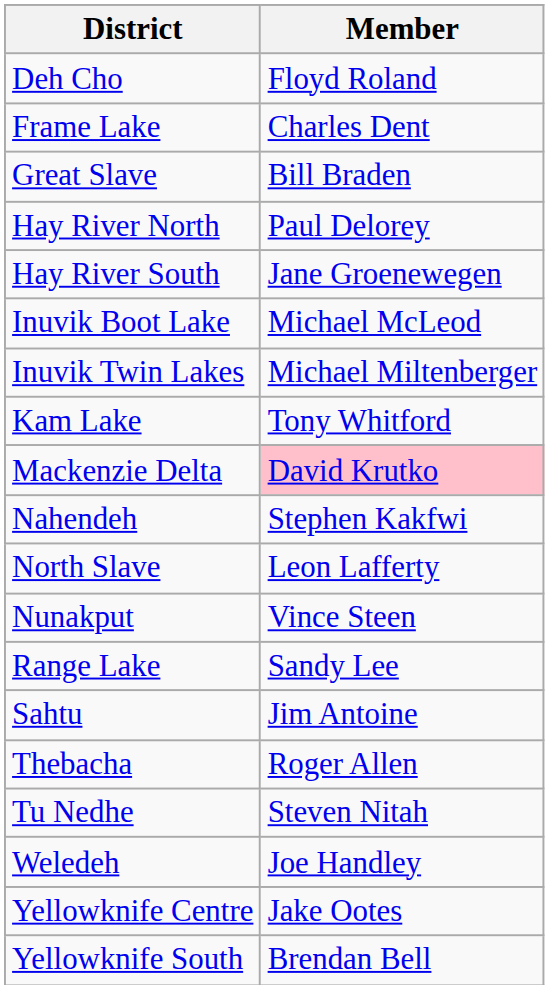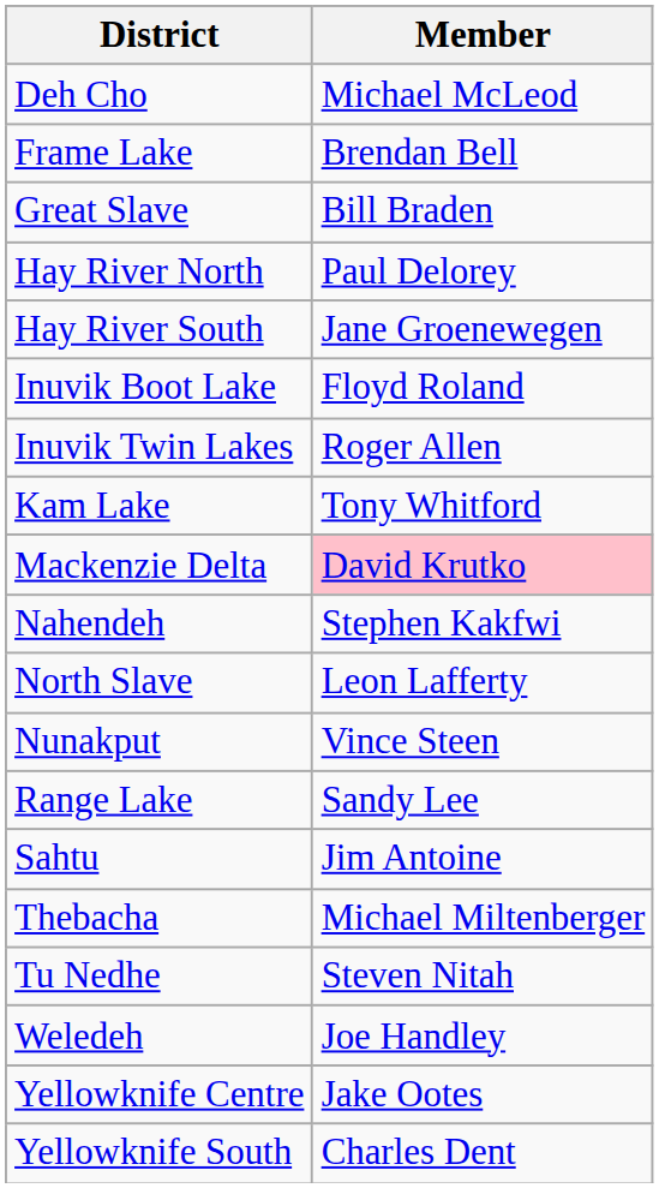Deh Cho | Member: Floyd Roland -> Michael McLeod
Frame Lake | Member: Charles Dent -> Brendan Bell
Inuvik Boot Lake | Member: Michael McLeod -> Floyd Roland
Inuvik Twin Lakes | Member: Michael Miltenberger -> Roger Allen
Thebacha | Member: Roger Allen -> Michael Miltenberger
Yellowknife South | Member: Brendan Bell -> Charles Dent
